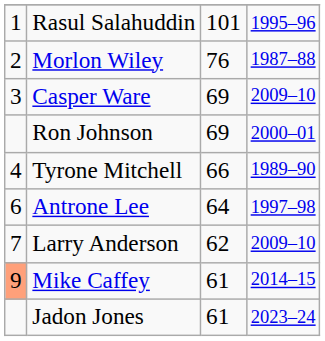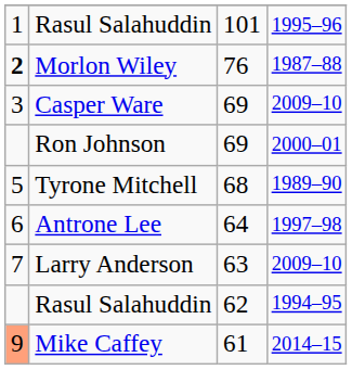Morlon Wiley | column 1: normal -> bold
Tyrone Mitchell | column 1: 4 -> 5
Tyrone Mitchell | column 3: 66 -> 68
Larry Anderson | column 3: 62 -> 63
+ row: Rasul Salahuddin | 62 | 1994–95
- row: Jadon Jones | 61 | 2023–24
